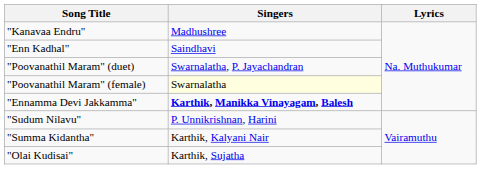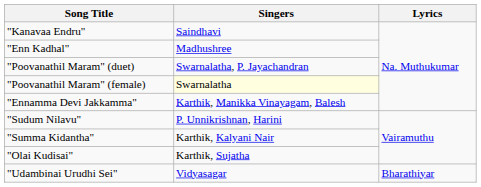"Kanavaa Endru" | Singers: Madhushree -> Saindhavi
"Enn Kadhal" | Singers: Saindhavi -> Madhushree
"Ennamma Devi Jakkamma" | Singers: bold -> normal
+ row: "Udambinai Urudhi Sei" | Vidyasagar | Bharathiyar
